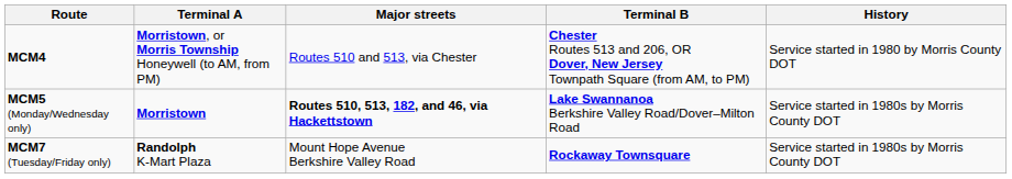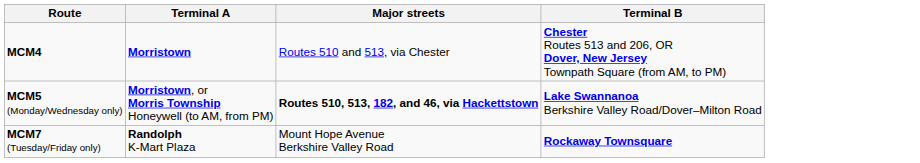- column: History | Service started in 1980 by Morris County DOT | Service started in 1980s by Morris County DOT | Service started in 1980s by Morris County DOT
MCM4 | Terminal A: Morristown, or Morris Township Honeywell (to AM, from PM) -> Morristown
MCM5 (Monday/Wednesday only) | Terminal A: Morristown -> Morristown, or Morris Township Honeywell (to AM, from PM)
